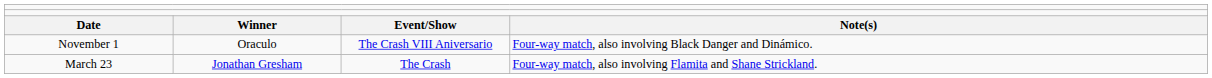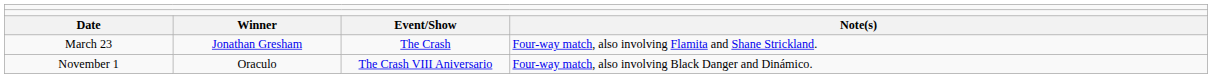rows swapped: March 23 <-> November 1
